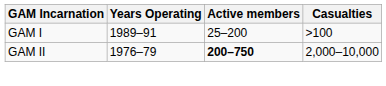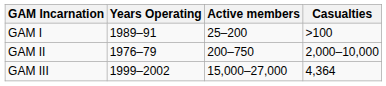GAM II | Active members: bold -> normal
+ row: GAM III | 1999–2002 | 15,000–27,000 | 4,364
